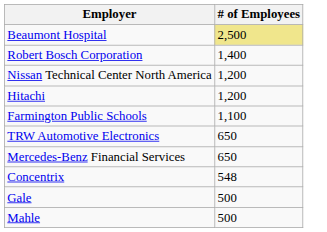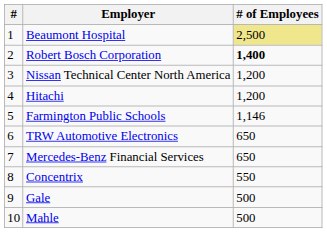+ column: # | 1 | 2 | 3 | 4 | 5 | 6 | 7 | 8 | 9 | 10
Robert Bosch Corporation | # of Employees: normal -> bold
Farmington Public Schools | # of Employees: 1,100 -> 1,146
Concentrix | # of Employees: 548 -> 550
